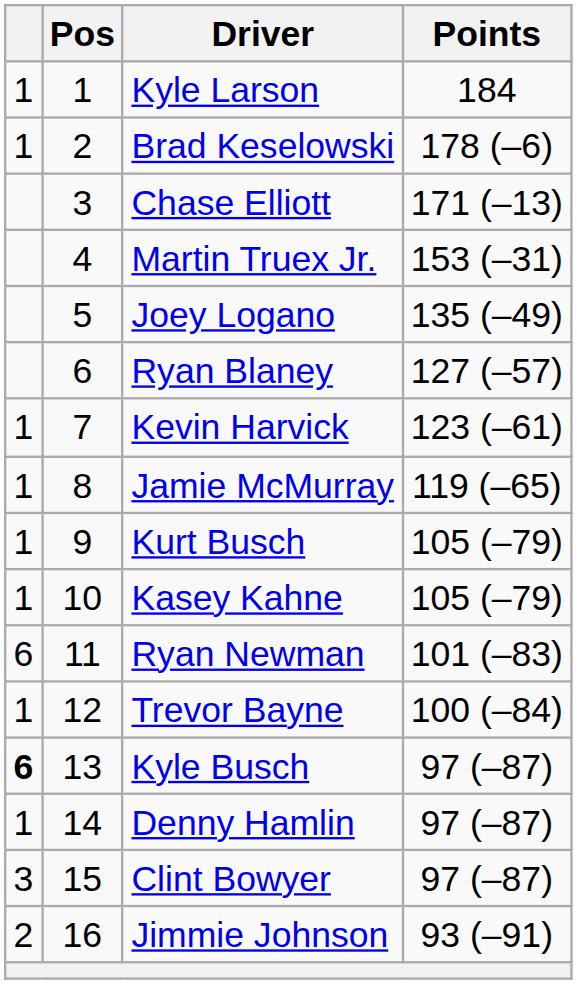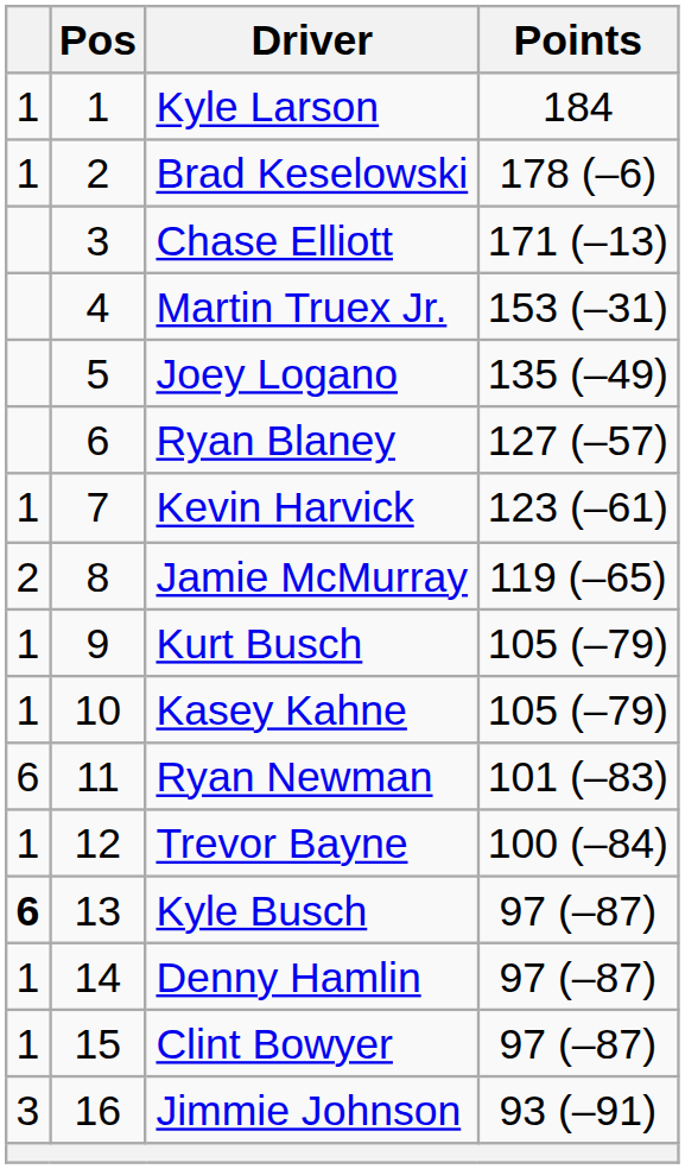Jamie McMurray | column 1: 1 -> 2
Clint Bowyer | column 1: 3 -> 1
Jimmie Johnson | column 1: 2 -> 3
